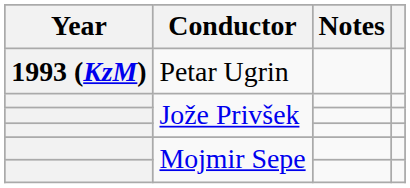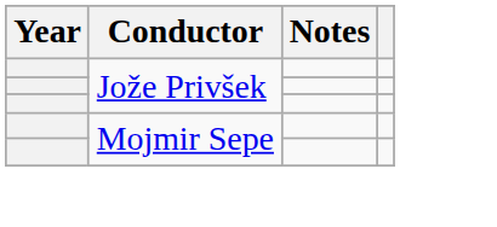- row: 1993 (KzM) | Petar Ugrin
